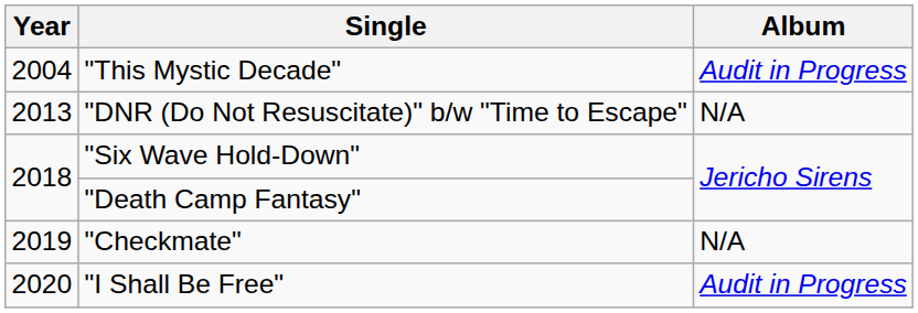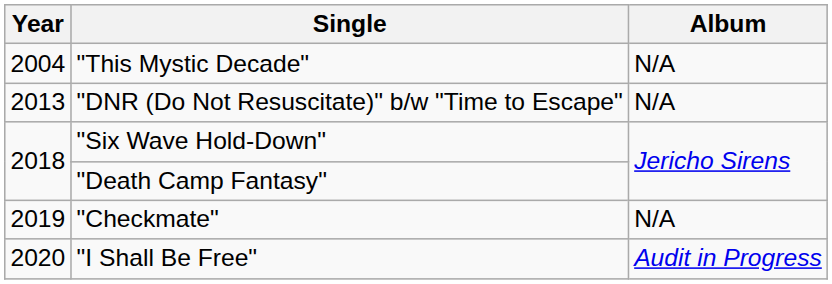"This Mystic Decade" | Album: Audit in Progress -> N/A
